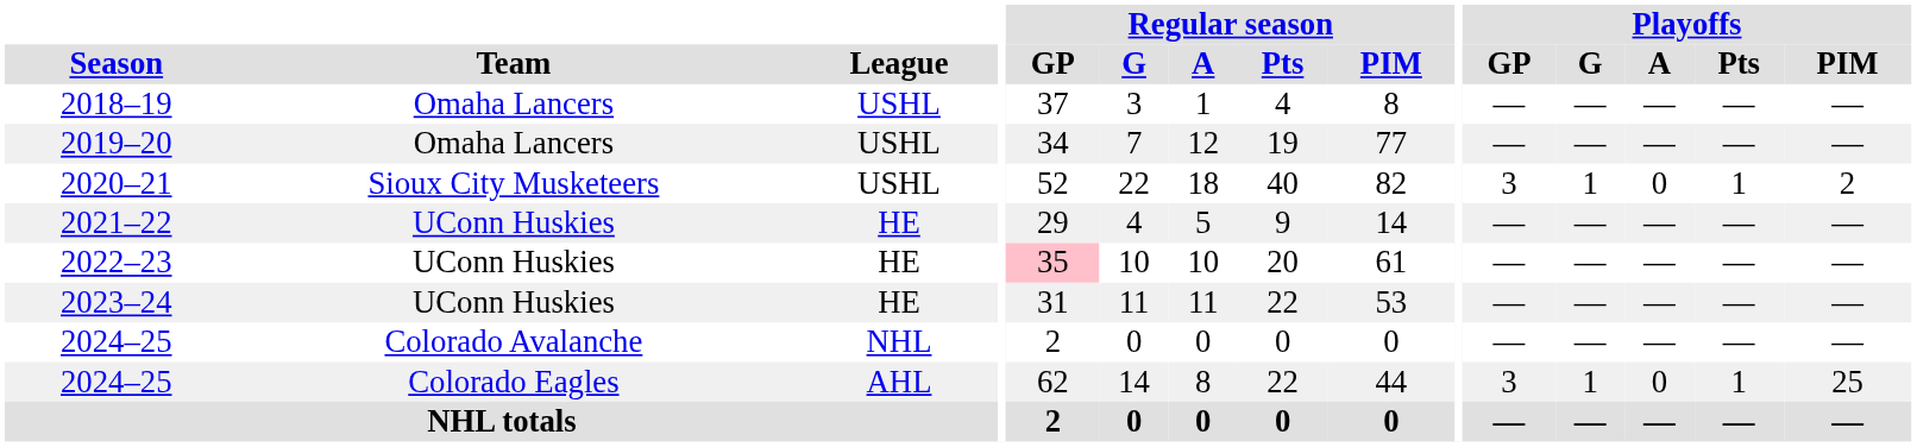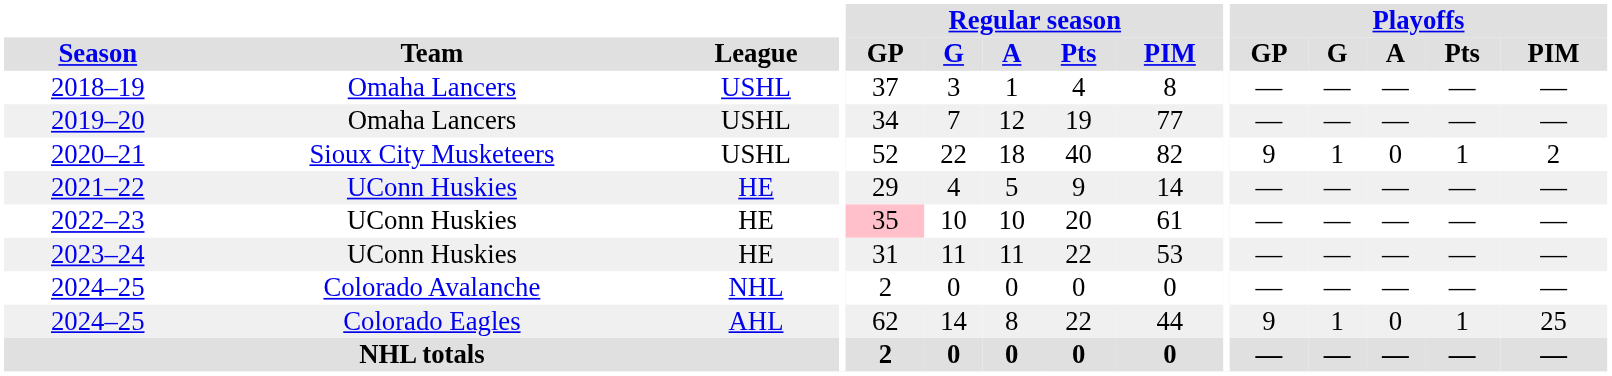2020–21 | Playoffs / GP: 3 -> 9
2024–25 / Colorado Eagles | Playoffs / GP: 3 -> 9
